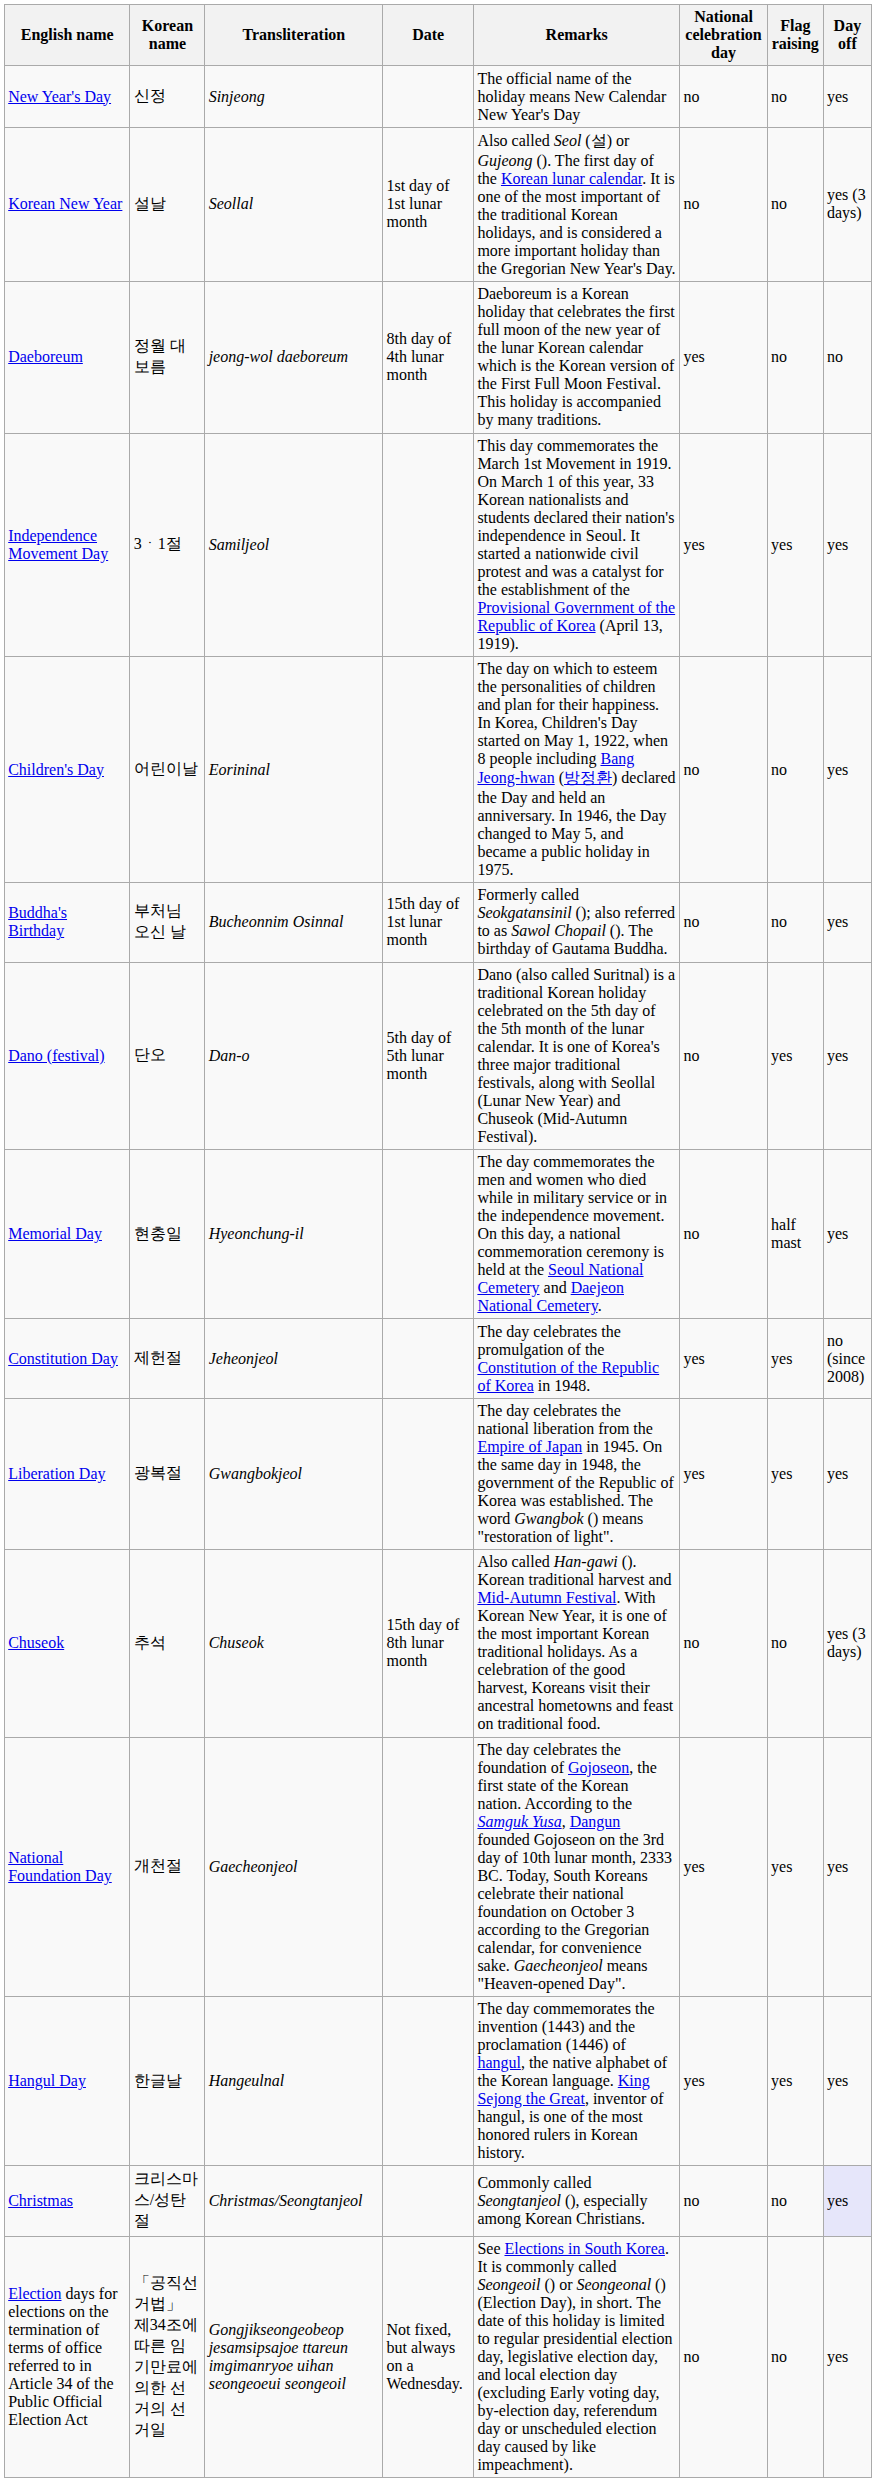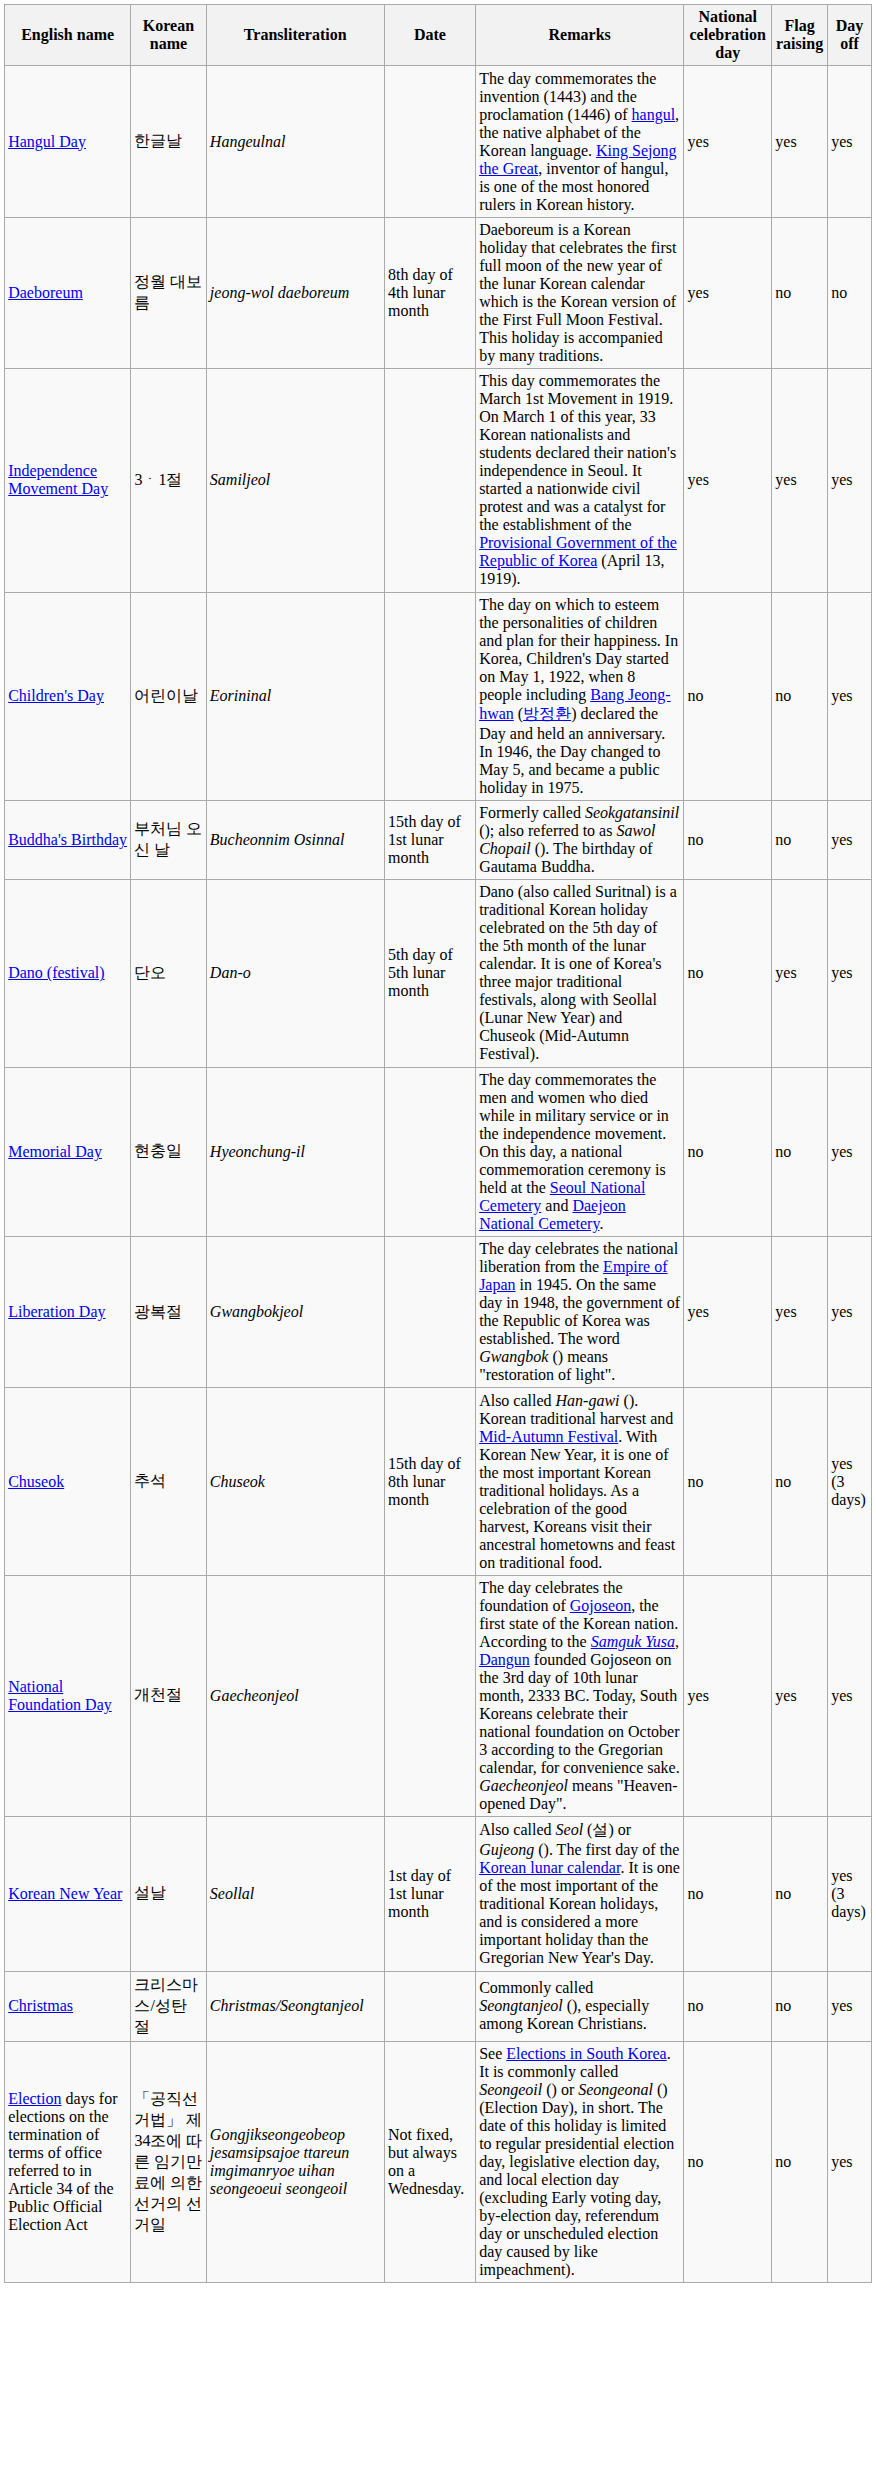- row: New Year's Day | 신정 | Sinjeong | The official name of the holiday means New Calendar New Year's Day | no | no | yes
rows swapped: Korean New Year <-> Hangul Day
Memorial Day | Flag raising: half mast -> no
- row: Constitution Day | 제헌절 | Jeheonjeol | The day celebrates the promulgation of the Constitution of the Republic of Korea in 1948. | yes | yes | no (since 2008)
Christmas | Day off: lavender background -> no background
